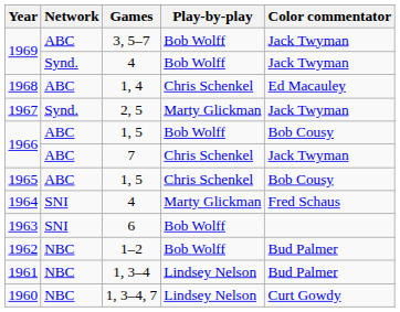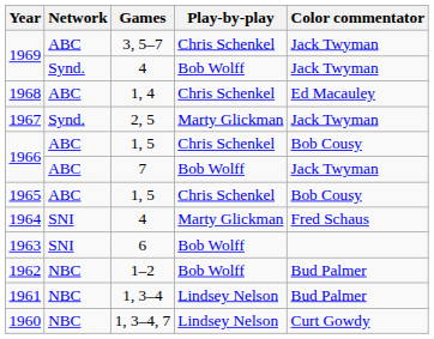1969 / 3, 5–7 | Play-by-play: Bob Wolff -> Chris Schenkel
1966 / 1, 5 | Play-by-play: Bob Wolff -> Chris Schenkel
1966 / 7 | Play-by-play: Chris Schenkel -> Bob Wolff
